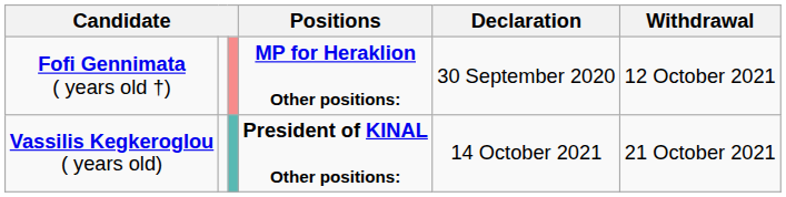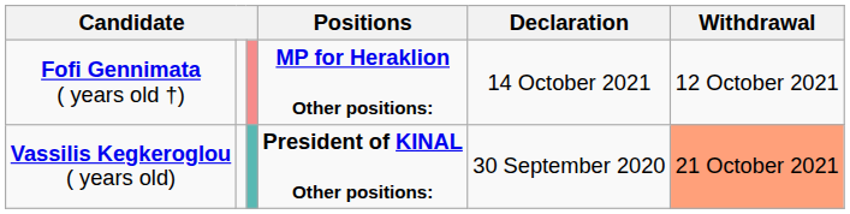Fofi Gennimata ( years old †) | Declaration: 30 September 2020 -> 14 October 2021
Vassilis Kegkeroglou ( years old) | Declaration: 14 October 2021 -> 30 September 2020
Vassilis Kegkeroglou ( years old) | Withdrawal: no background -> lightsalmon background
